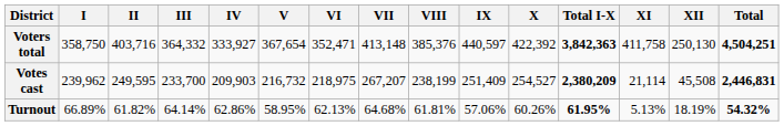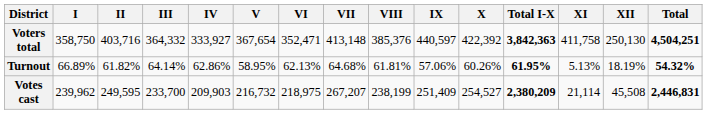rows swapped: Votes cast <-> Turnout
